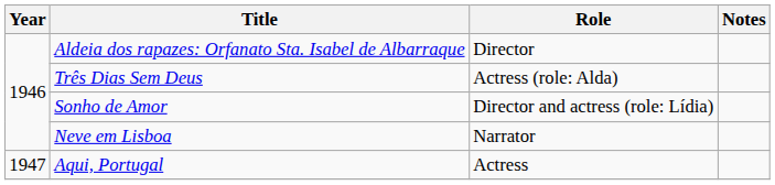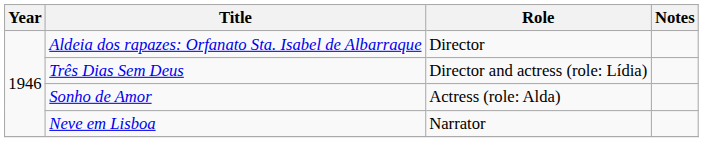Três Dias Sem Deus | Role: Actress (role: Alda) -> Director and actress (role: Lídia)
Sonho de Amor | Role: Director and actress (role: Lídia) -> Actress (role: Alda)
- row: 1947 | Aqui, Portugal | Actress
